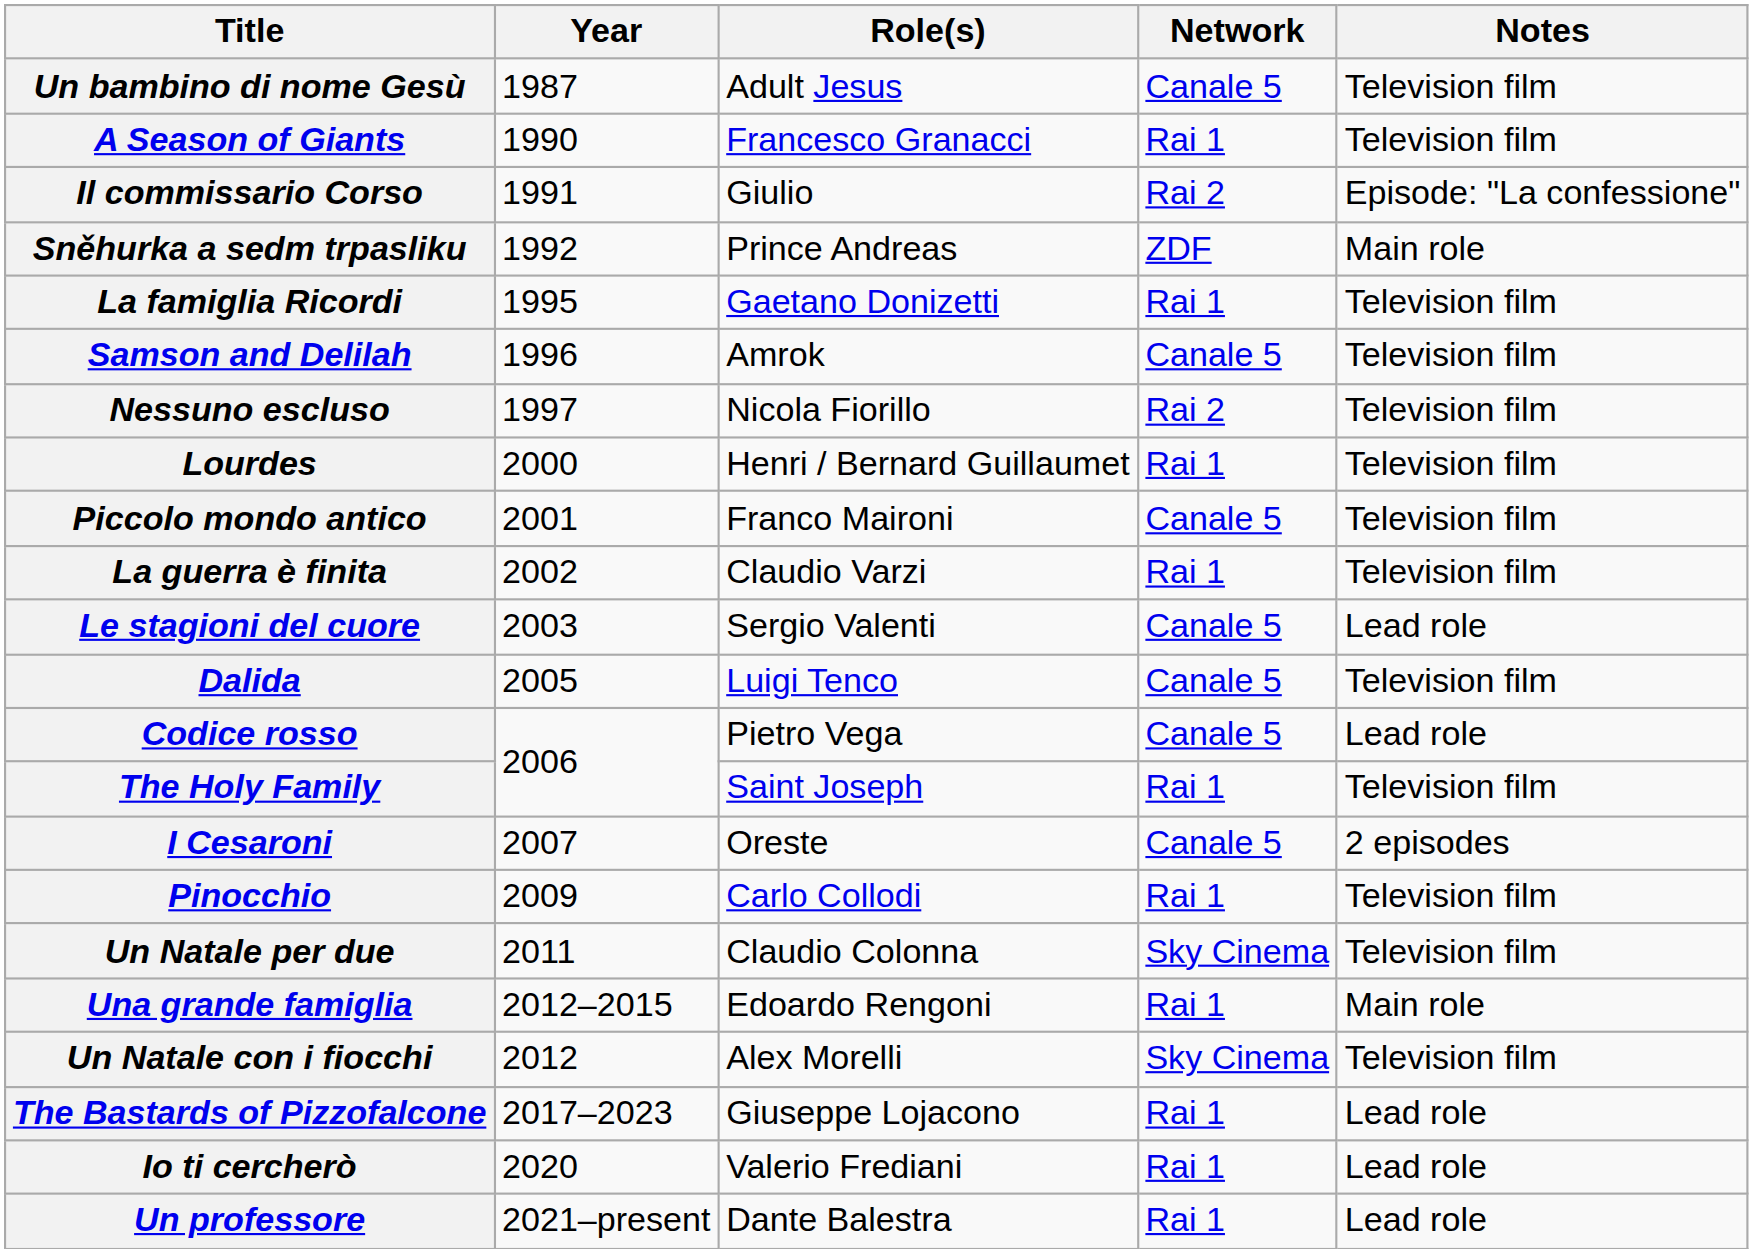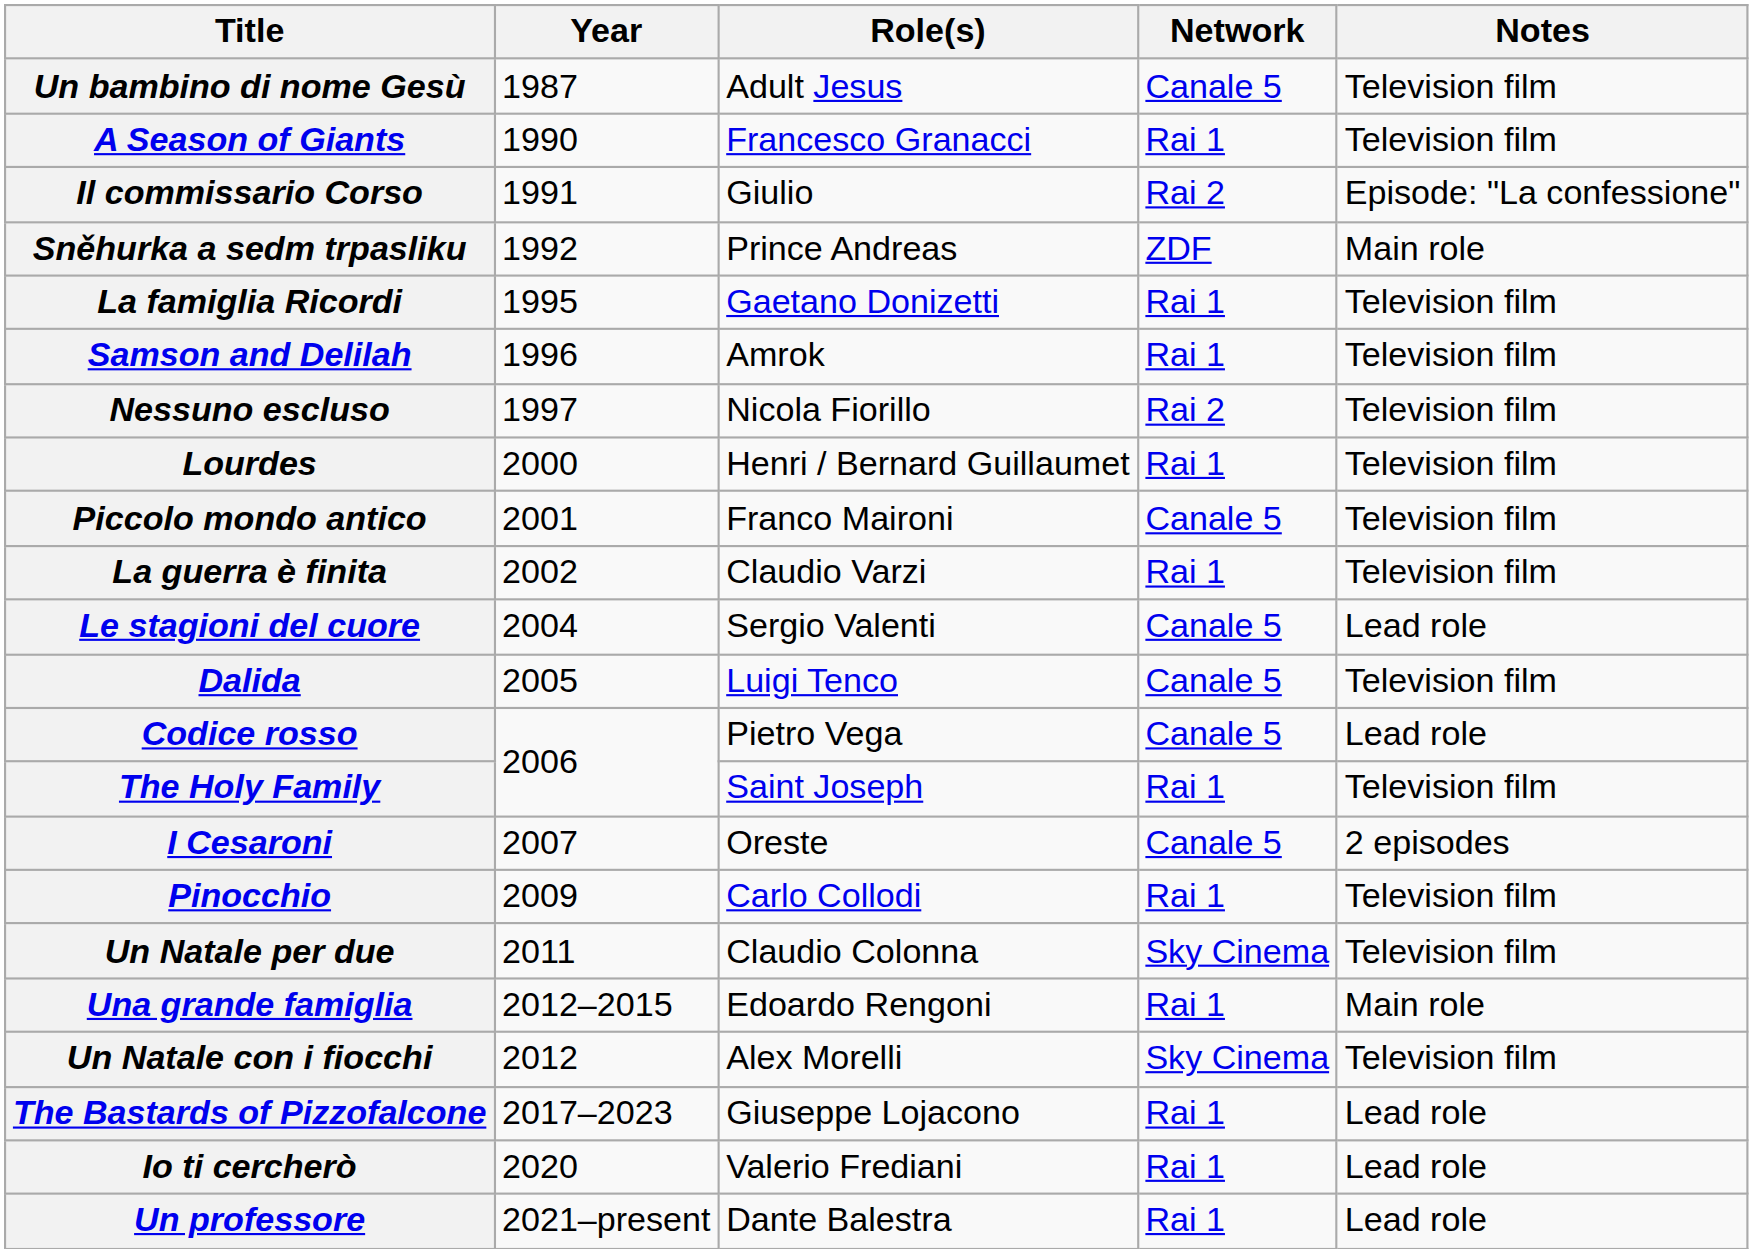Samson and Delilah | Network: Canale 5 -> Rai 1
Le stagioni del cuore | Year: 2003 -> 2004
